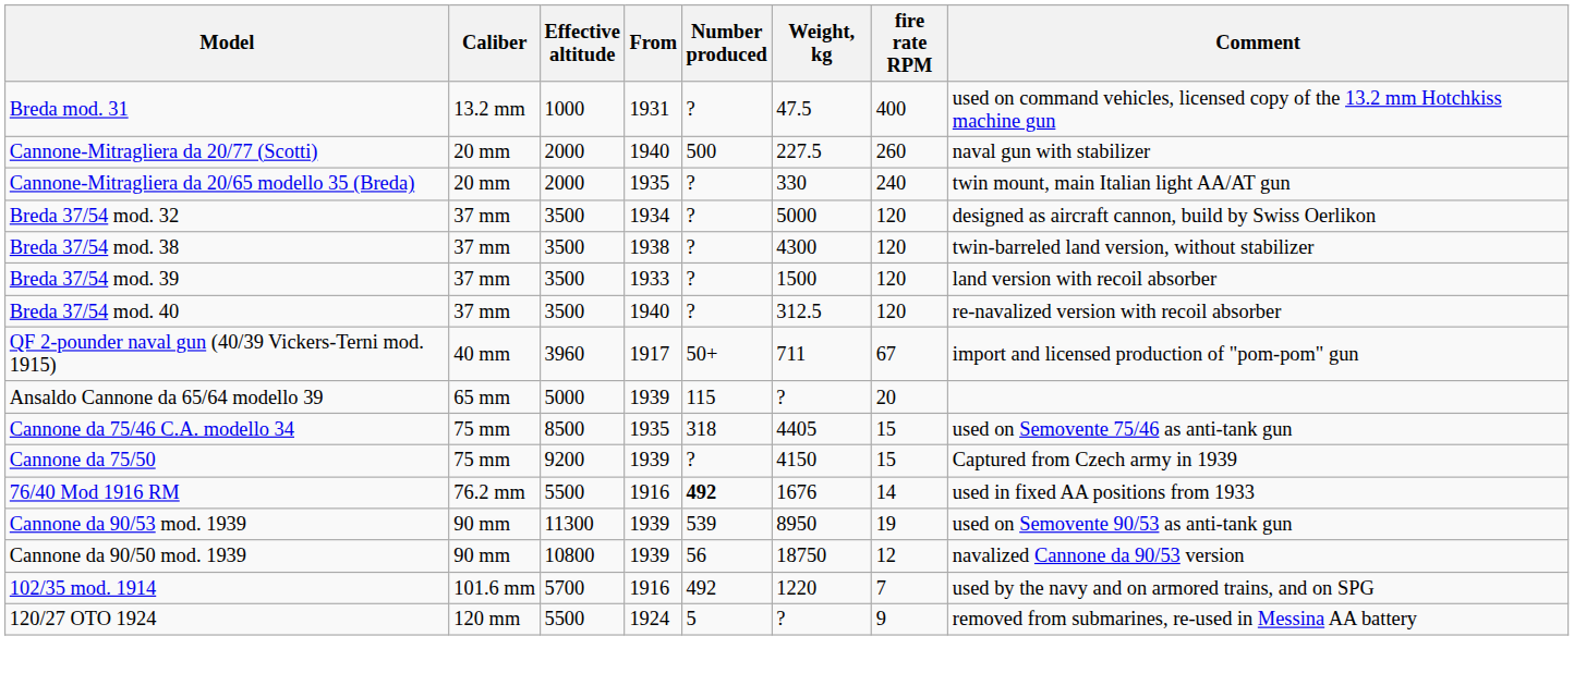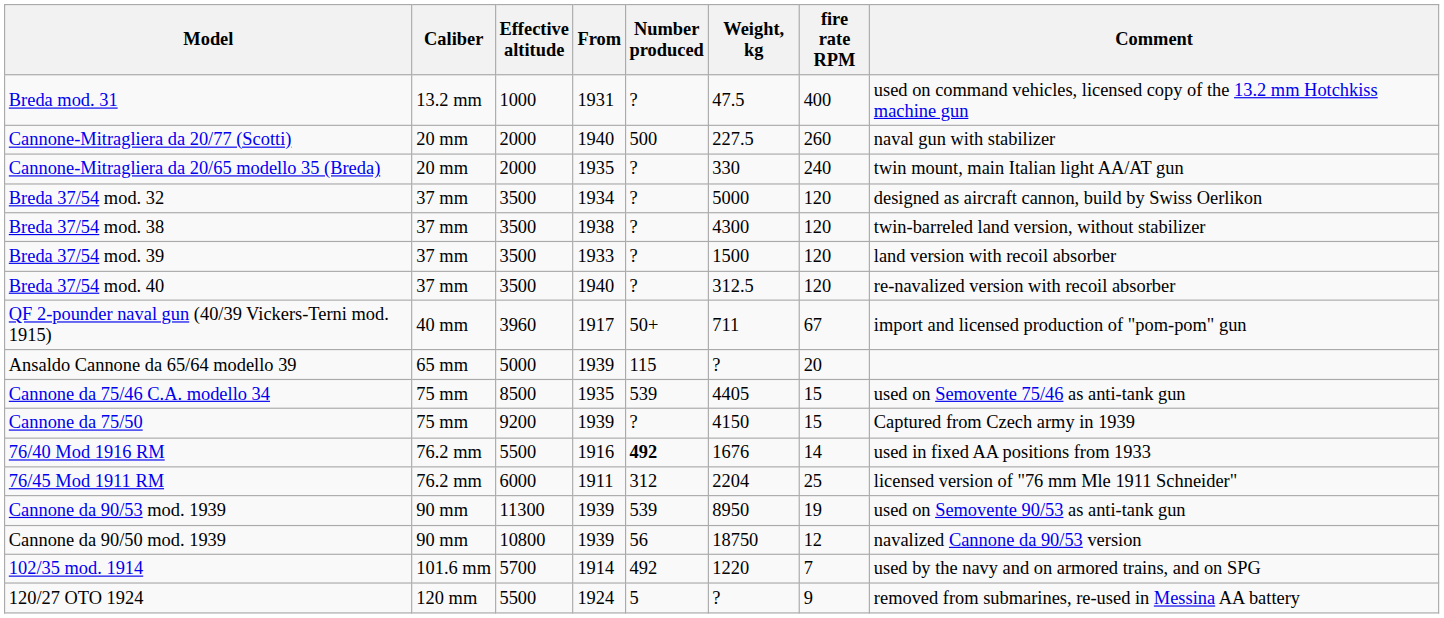Cannone da 75/46 C.A. modello 34 | Number produced: 318 -> 539
+ row: 76/45 Mod 1911 RM | 76.2 mm | 6000 | 1911 | 312 | 2204 | 25 | licensed version of "76 mm Mle 1911 Schneider"
102/35 mod. 1914 | From: 1916 -> 1914
